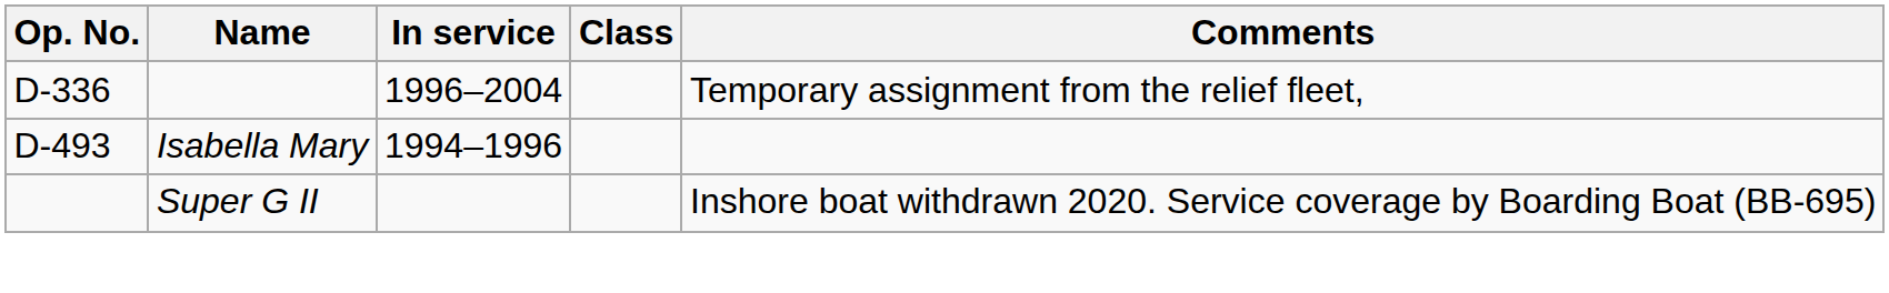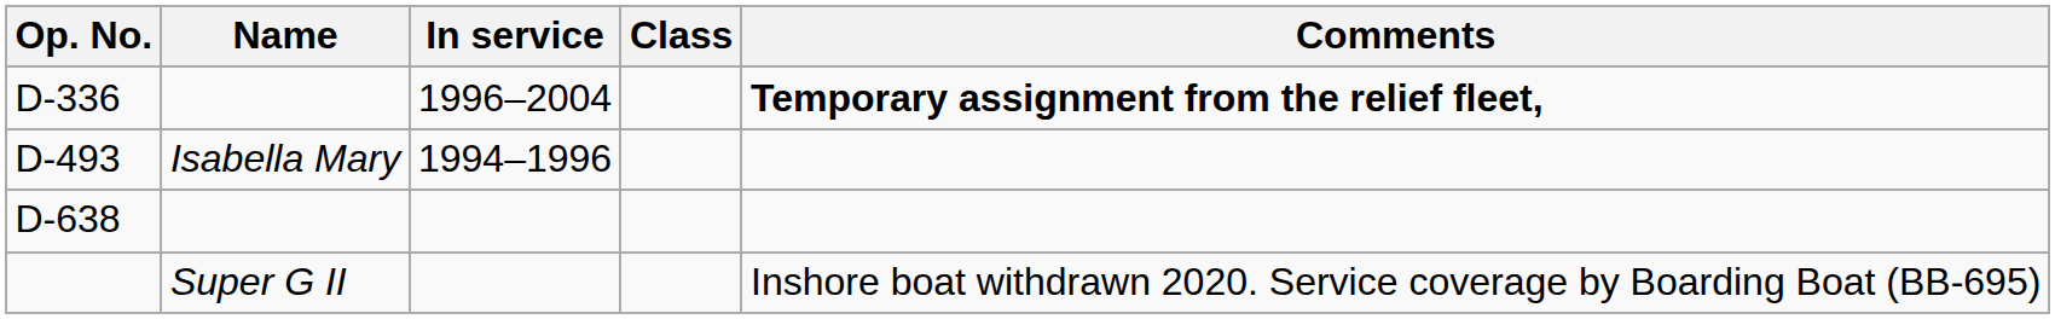D-336 | Comments: normal -> bold
+ row: D-638
